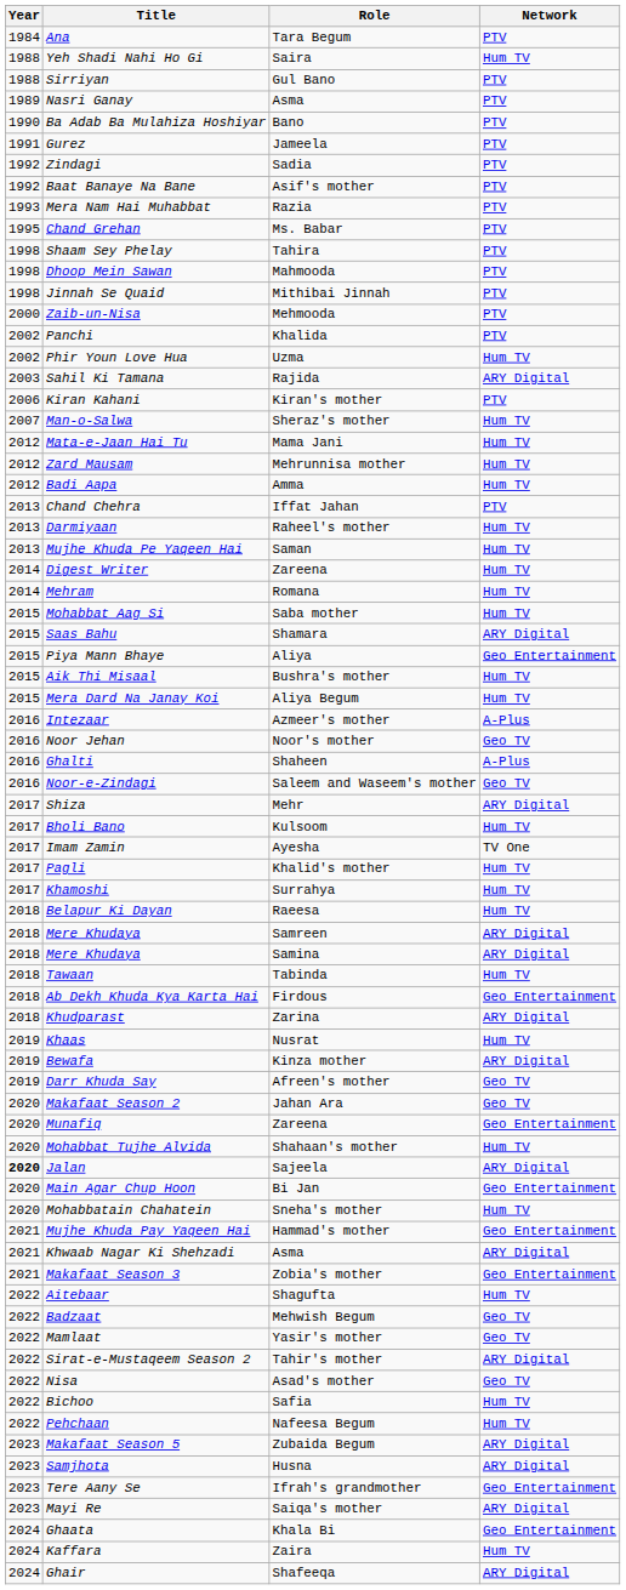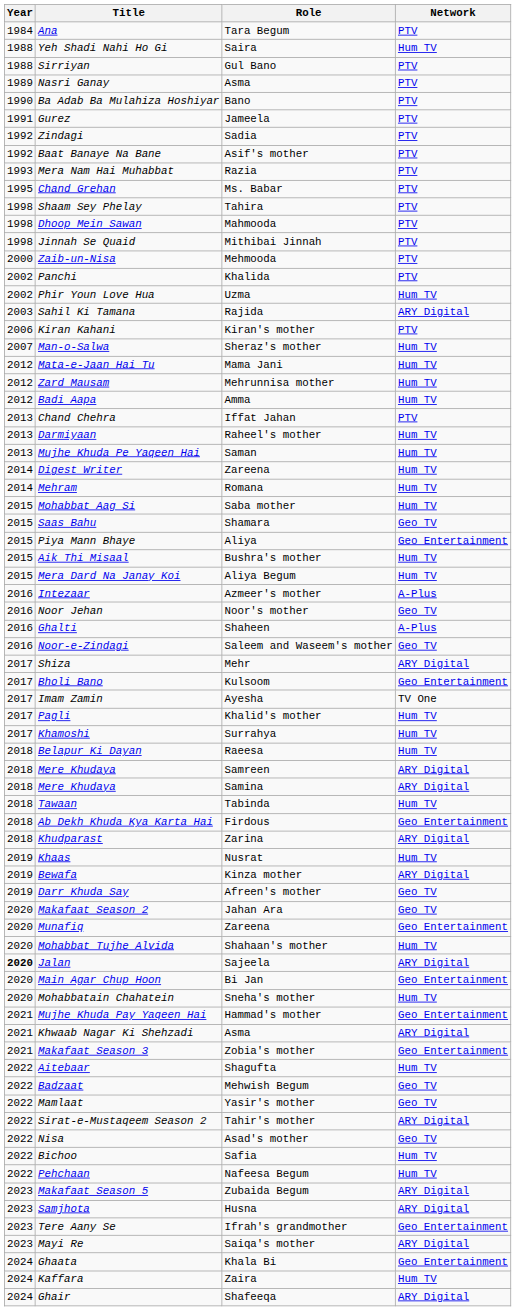Saas Bahu | Network: ARY Digital -> Geo TV
Bholi Bano | Network: Hum TV -> Geo Entertainment
